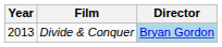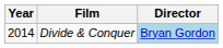Divide & Conquer | Year: 2013 -> 2014
